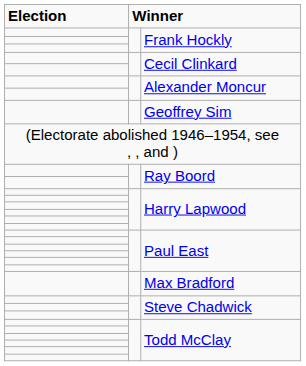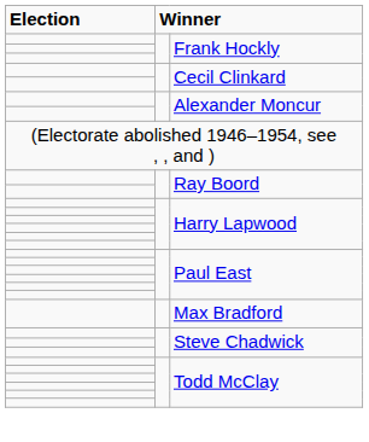- row: Geoffrey Sim
